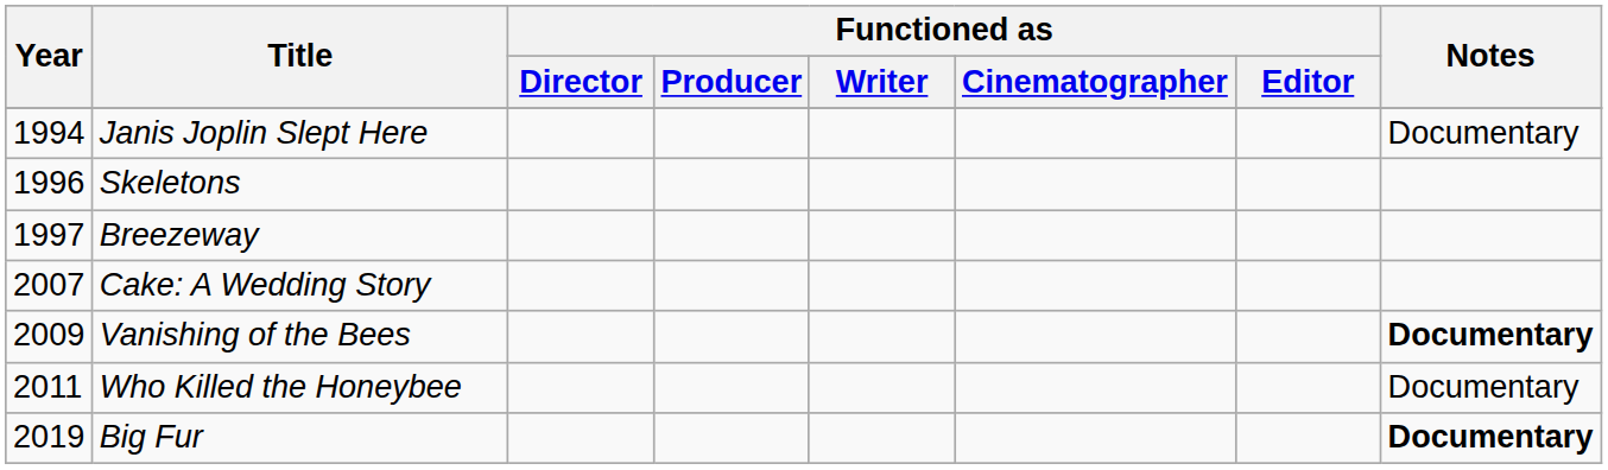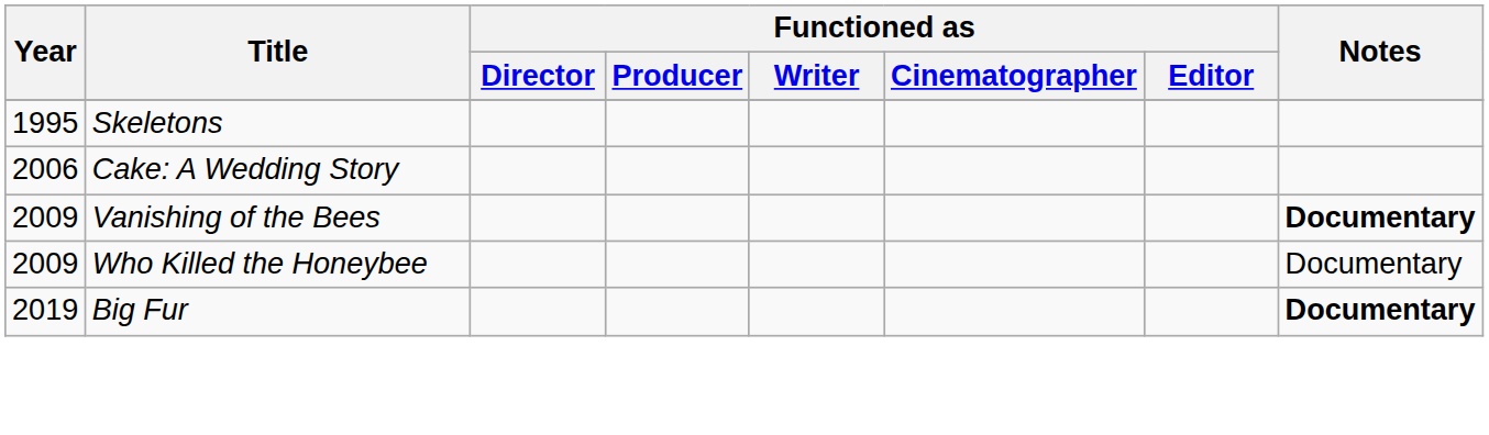- row: 1994 | Janis Joplin Slept Here | Documentary
Skeletons | Year: 1996 -> 1995
- row: 1997 | Breezeway
Cake: A Wedding Story | Year: 2007 -> 2006
Who Killed the Honeybee | Year: 2011 -> 2009
